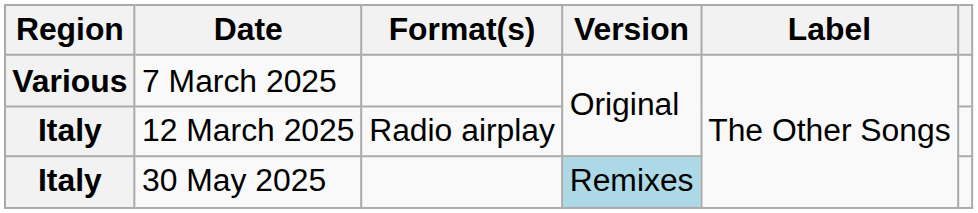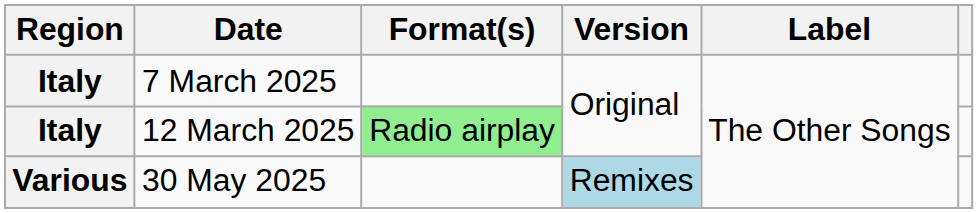7 March 2025 | Region: Various -> Italy
12 March 2025 | Format(s): no background -> lightgreen background
30 May 2025 | Region: Italy -> Various
